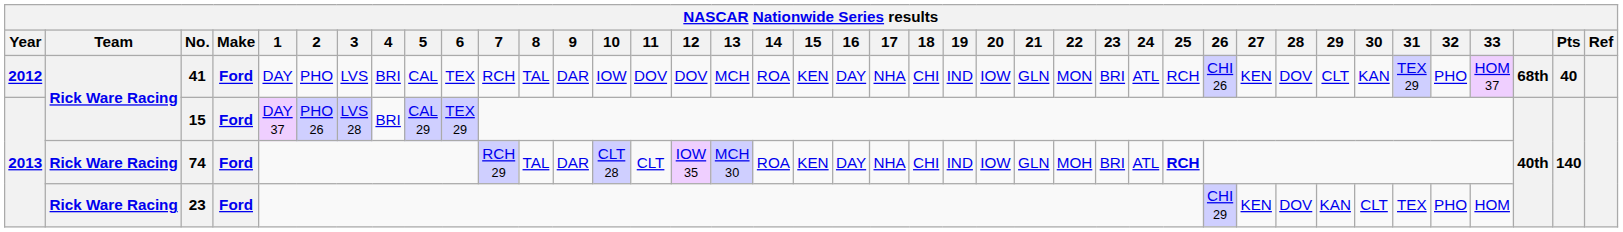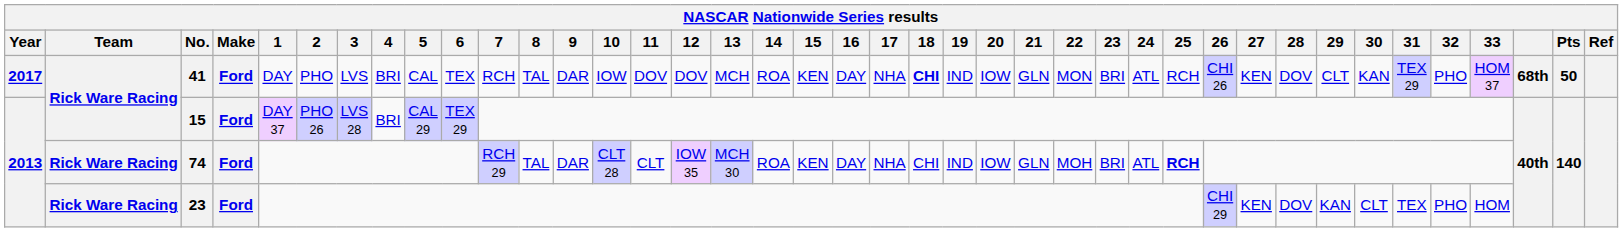41 | Year: 2012 -> 2017
41 | 18: normal -> bold
41 | Pts: 40 -> 50
